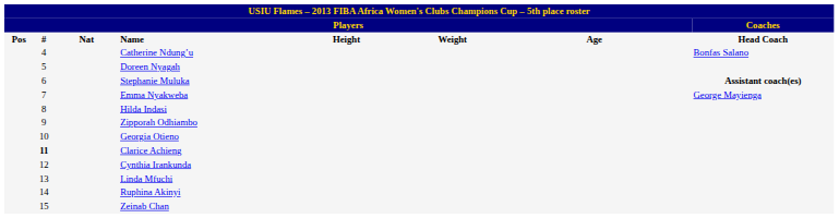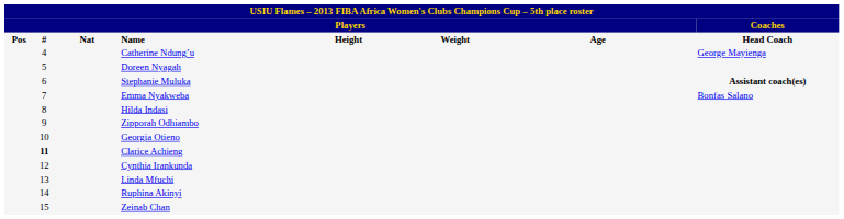Catherine Ndung’u | column 8: Bonfas Salano -> George Mayienga
Emma Nyakweba | column 8: George Mayienga -> Bonfas Salano
